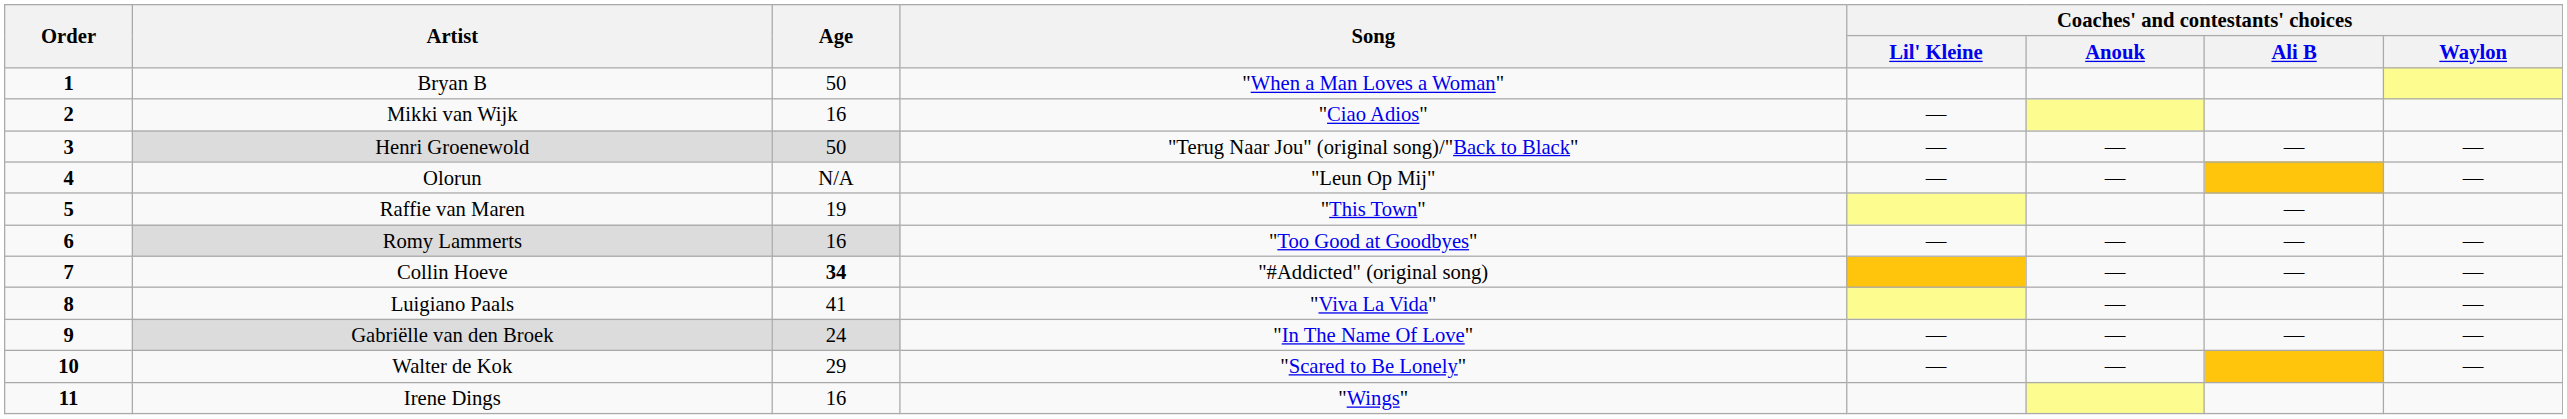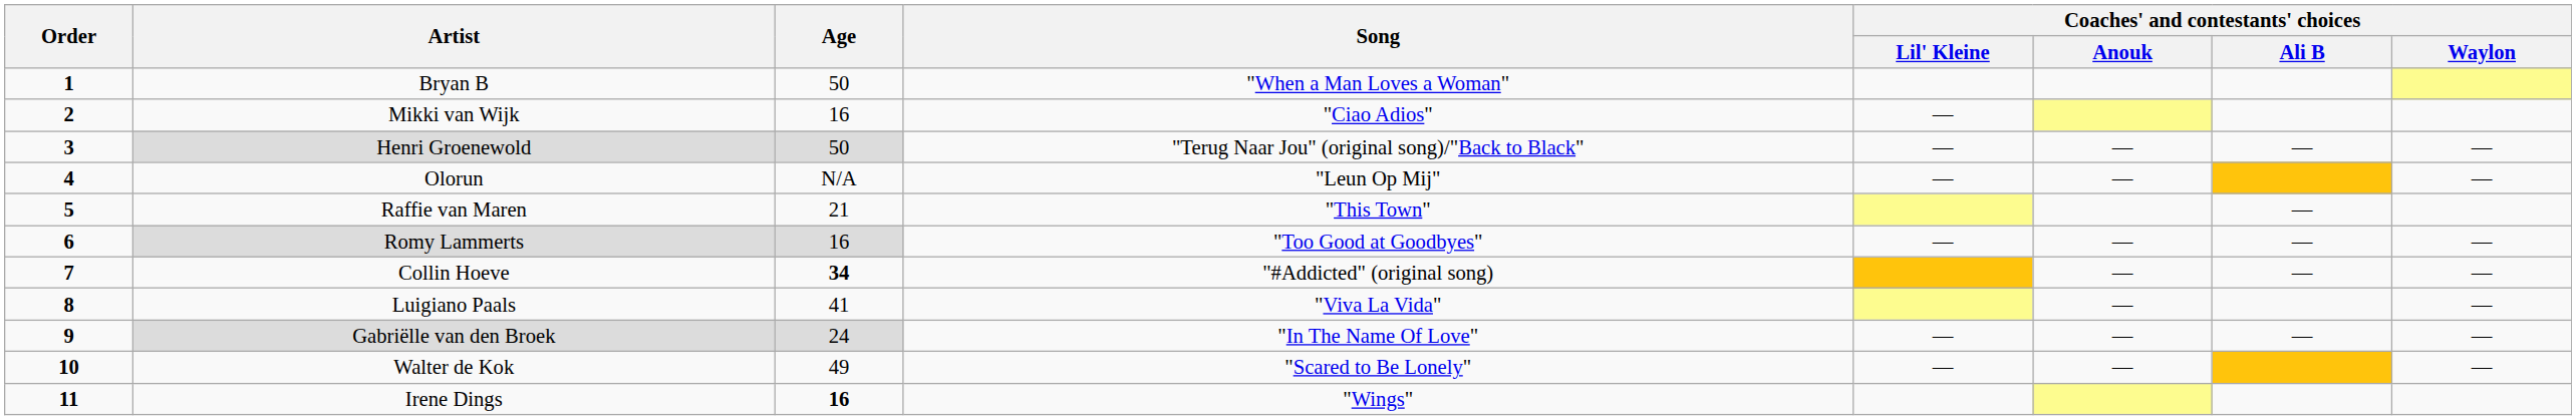Raffie van Maren | Age: 19 -> 21
Walter de Kok | Age: 29 -> 49
Irene Dings | Age: normal -> bold
